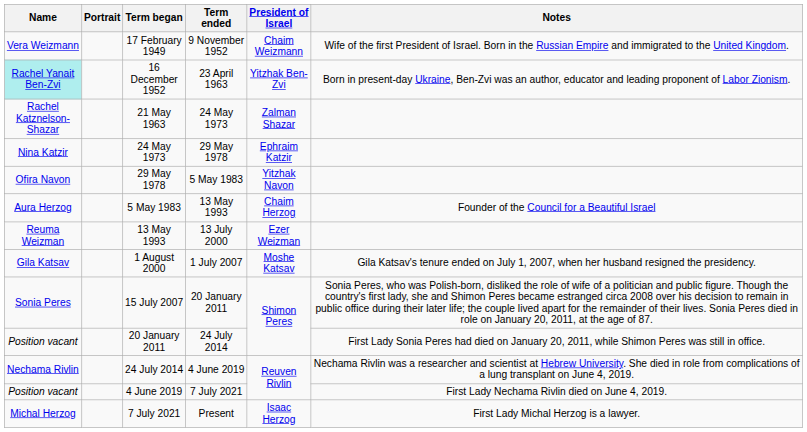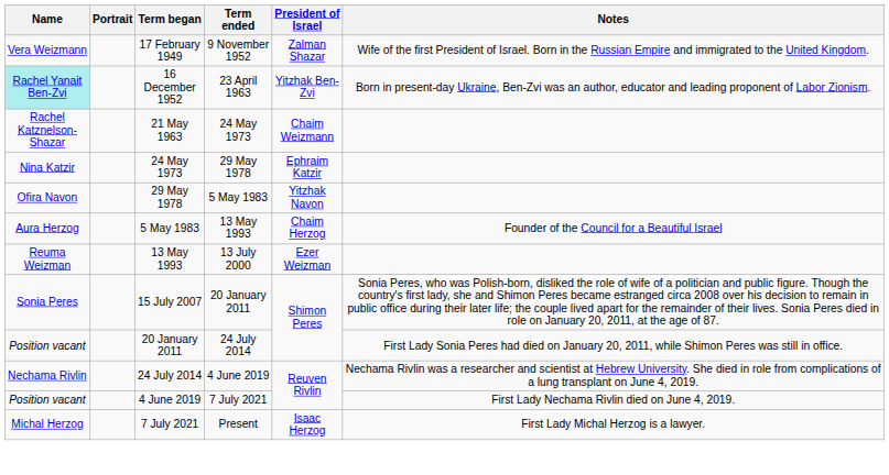17 February 1949 | President of Israel: Chaim Weizmann -> Zalman Shazar
21 May 1963 | President of Israel: Zalman Shazar -> Chaim Weizmann
- row: Gila Katsav | 1 August 2000 | 1 July 2007 | Moshe Katsav | Gila Katsav's tenure ended on July 1, 2007, when her husband resigned the presidency.
